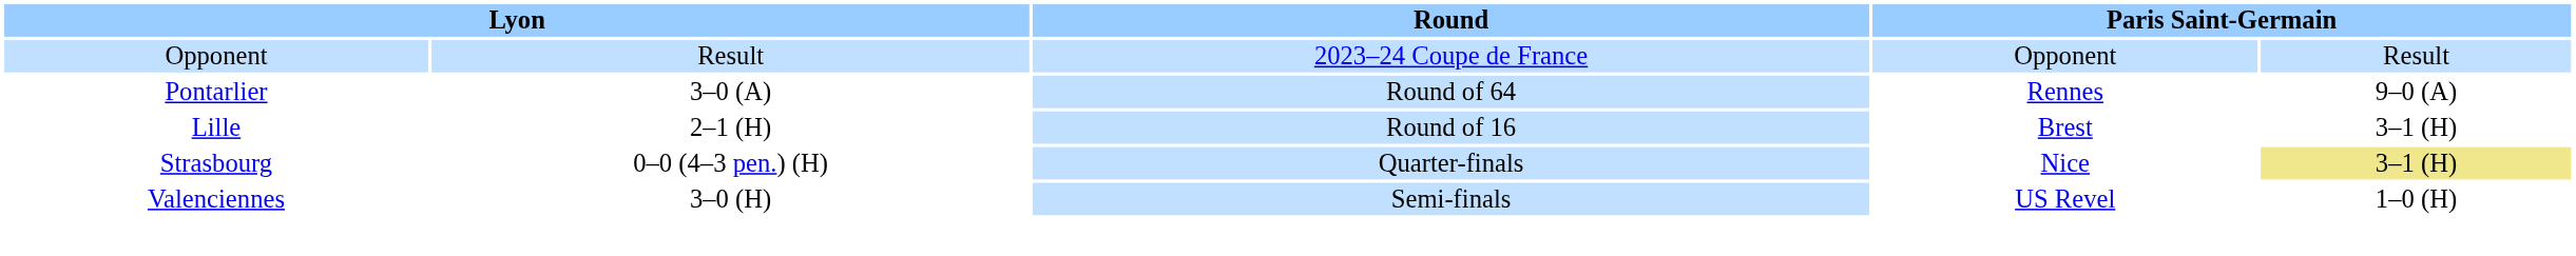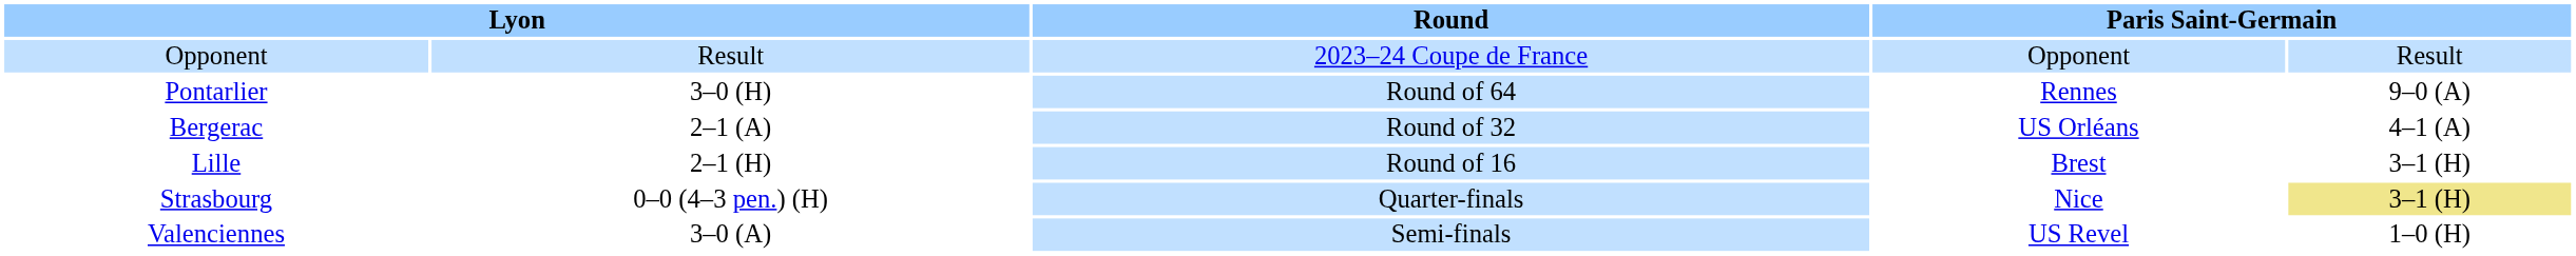Pontarlier | column 2: 3–0 (A) -> 3–0 (H)
+ row: Bergerac | 2–1 (A) | Round of 32 | US Orléans | 4–1 (A)
Valenciennes | column 2: 3–0 (H) -> 3–0 (A)
